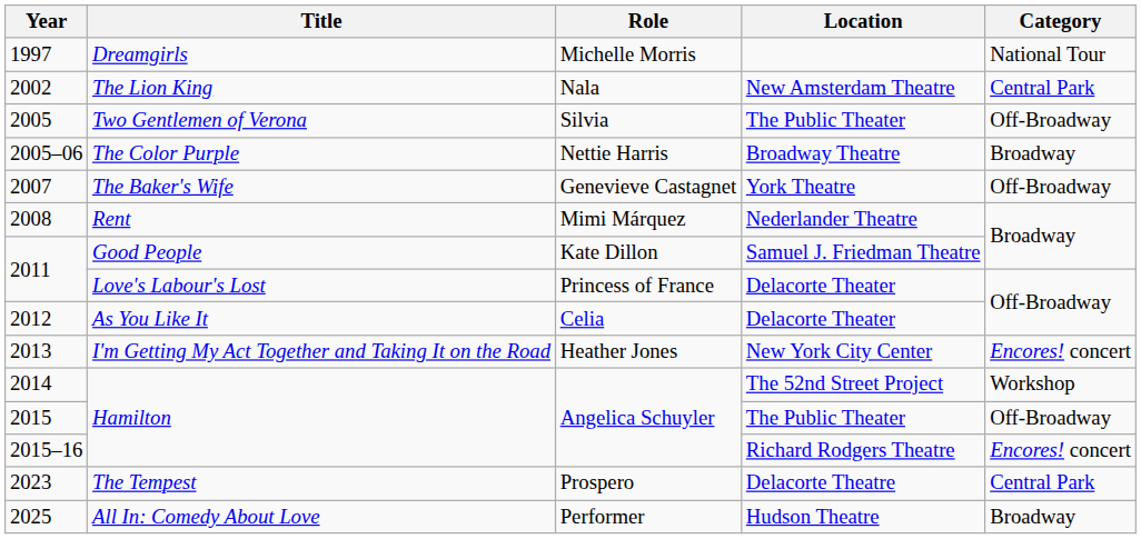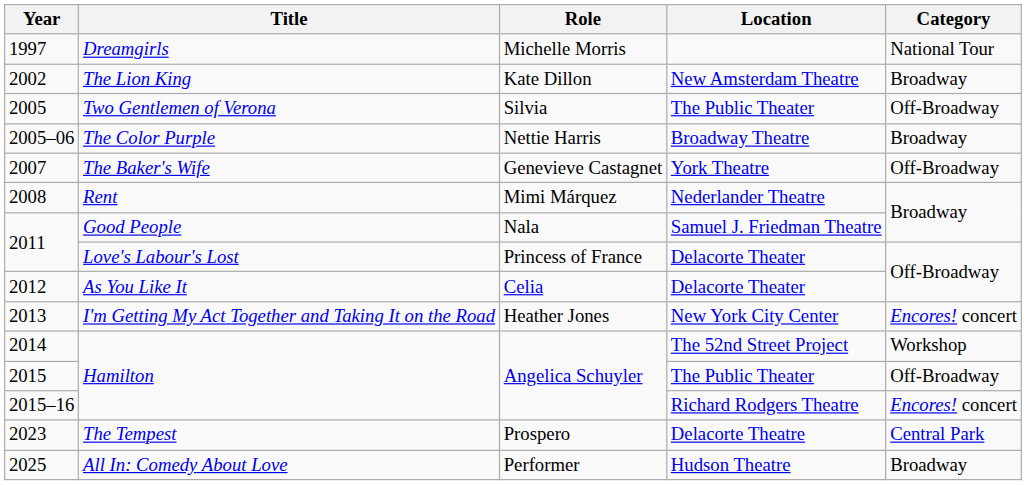2002 | Role: Nala -> Kate Dillon
2002 | Category: Central Park -> Broadway
2011 / Good People | Role: Kate Dillon -> Nala
